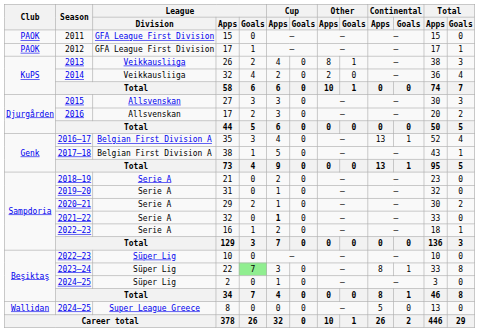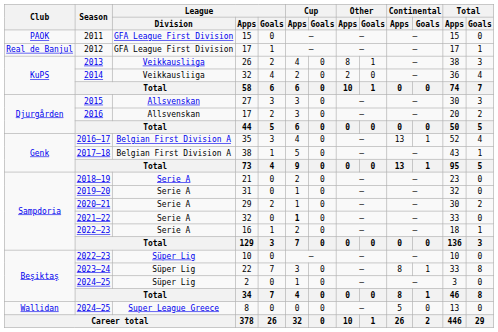2012 | Club: PAOK -> Real de Banjul
2023–24 | League / Goals: lightgreen background -> no background
